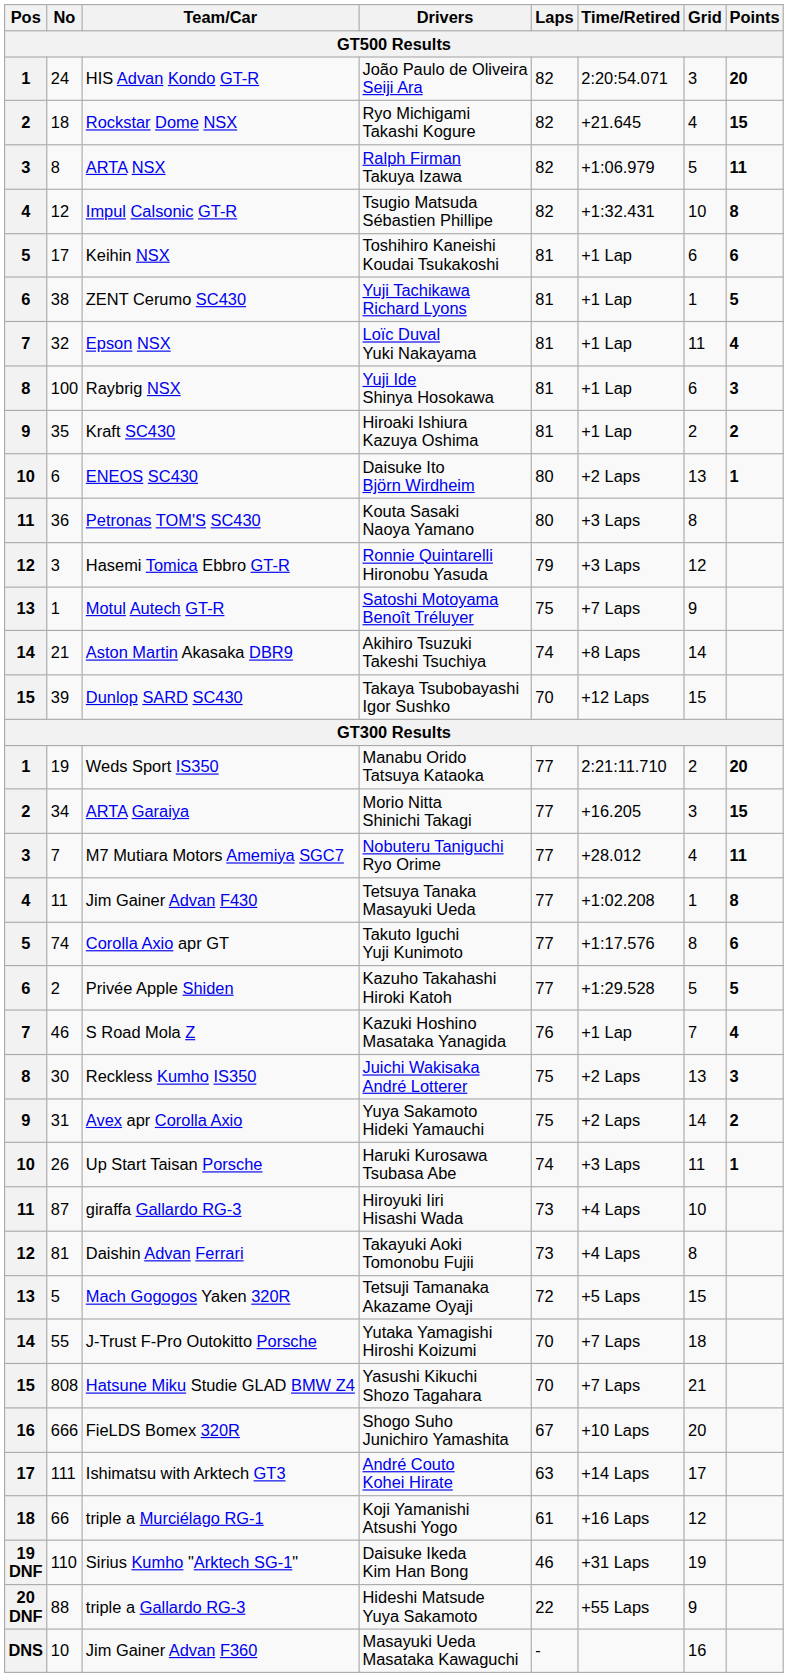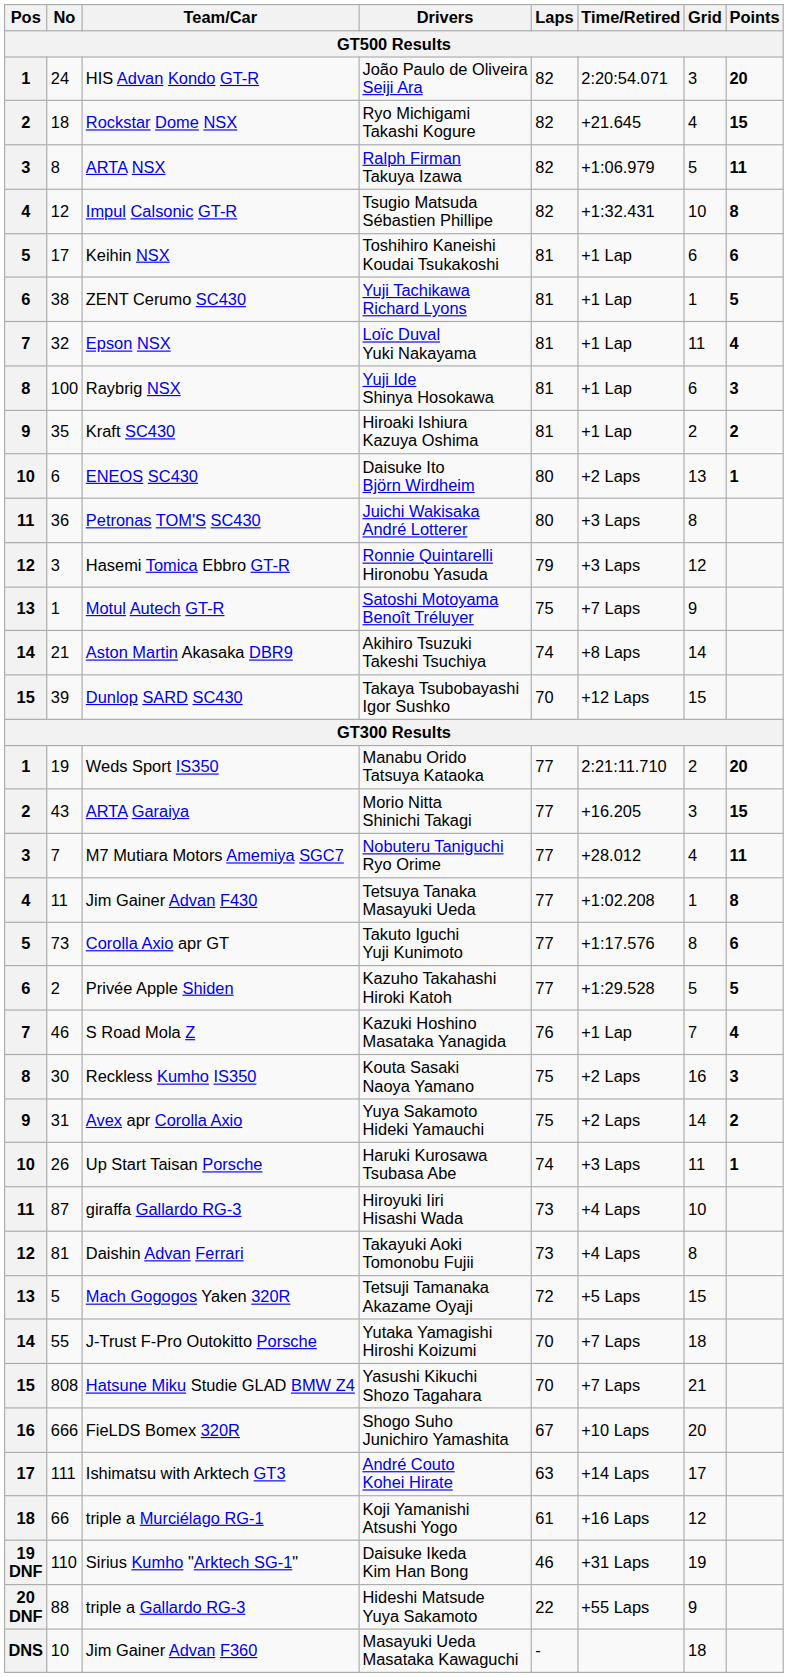Petronas TOM'S SC430 | Drivers: Kouta Sasaki Naoya Yamano -> Juichi Wakisaka André Lotterer
ARTA Garaiya | No: 34 -> 43
Corolla Axio apr GT | No: 74 -> 73
Reckless Kumho IS350 | Drivers: Juichi Wakisaka André Lotterer -> Kouta Sasaki Naoya Yamano
Reckless Kumho IS350 | Grid: 13 -> 16
Jim Gainer Advan F360 | Grid: 16 -> 18
